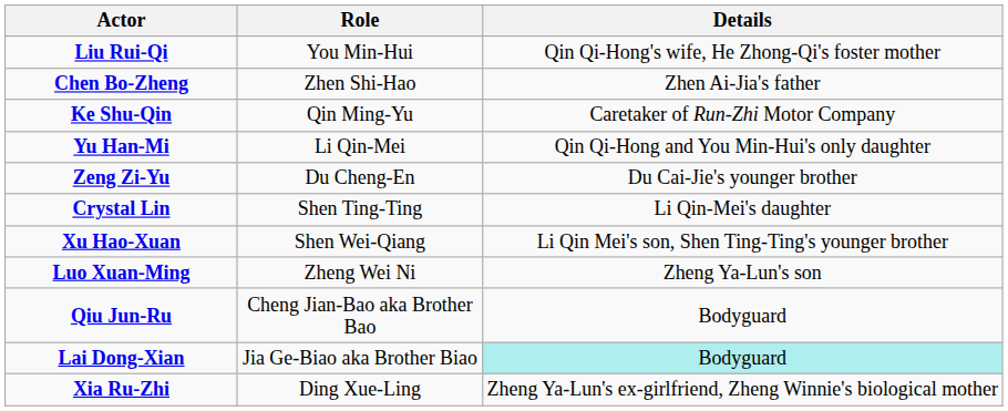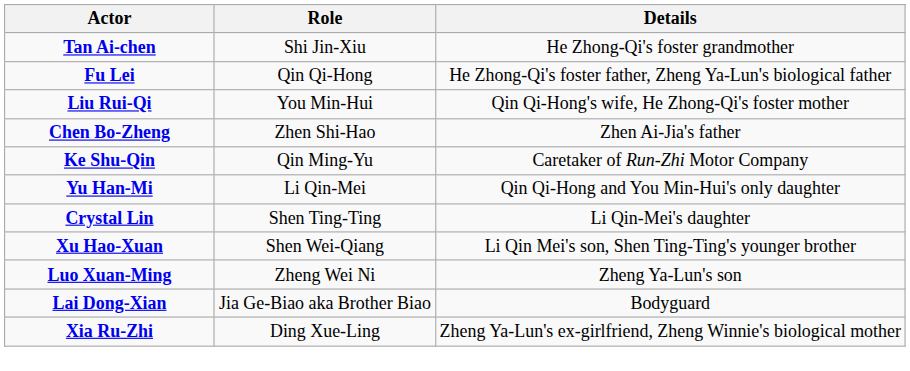+ row: Tan Ai-chen | Shi Jin-Xiu | He Zhong-Qi's foster grandmother
+ row: Fu Lei | Qin Qi-Hong | He Zhong-Qi's foster father, Zheng Ya-Lun's biological father
- row: Zeng Zi-Yu | Du Cheng-En | Du Cai-Jie's younger brother
- row: Qiu Jun-Ru | Cheng Jian-Bao aka Brother Bao | Bodyguard
Lai Dong-Xian | Details: paleturquoise background -> no background
